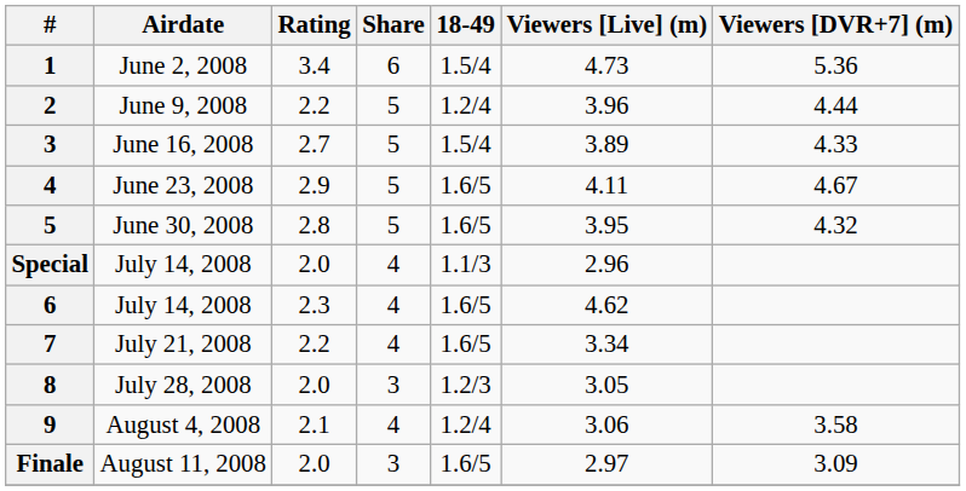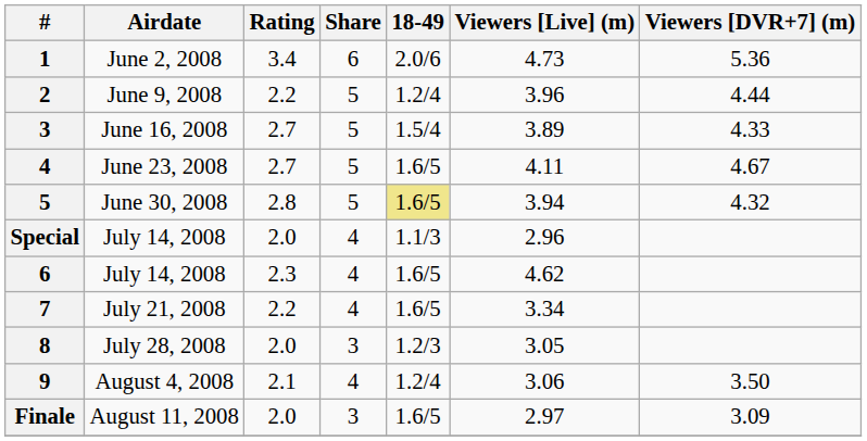June 2, 2008 | 18-49: 1.5/4 -> 2.0/6
June 23, 2008 | Rating: 2.9 -> 2.7
June 30, 2008 | 18-49: no background -> khaki background
June 30, 2008 | Viewers [Live] (m): 3.95 -> 3.94
August 4, 2008 | Viewers [DVR+7] (m): 3.58 -> 3.50
